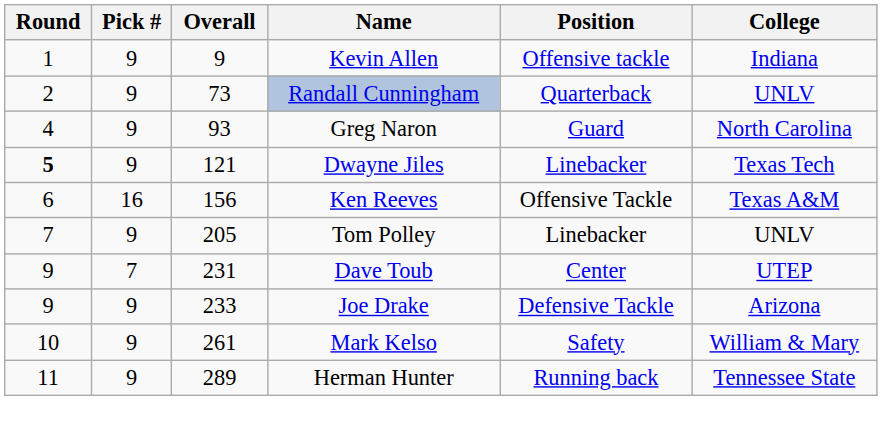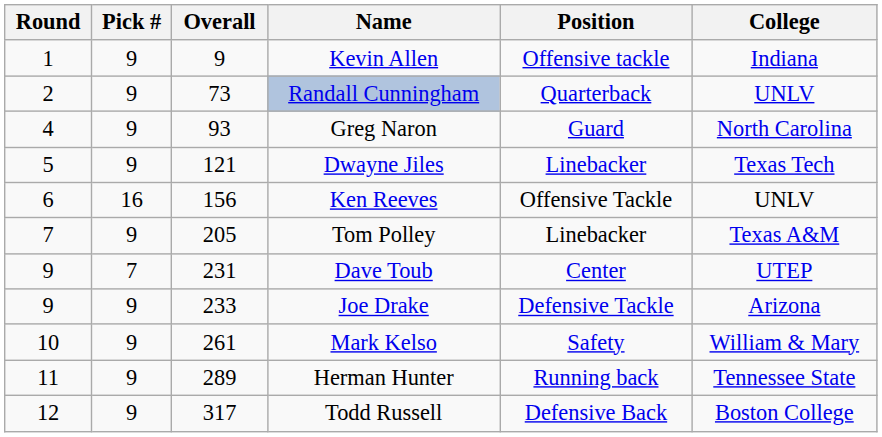Dwayne Jiles | Round: bold -> normal
Ken Reeves | College: Texas A&M -> UNLV
Tom Polley | College: UNLV -> Texas A&M
+ row: 12 | 9 | 317 | Todd Russell | Defensive Back | Boston College
